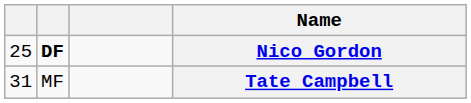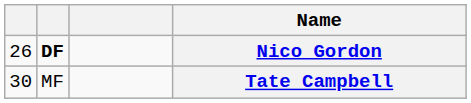Nico Gordon | column 1: 25 -> 26
Tate Campbell | column 1: 31 -> 30
